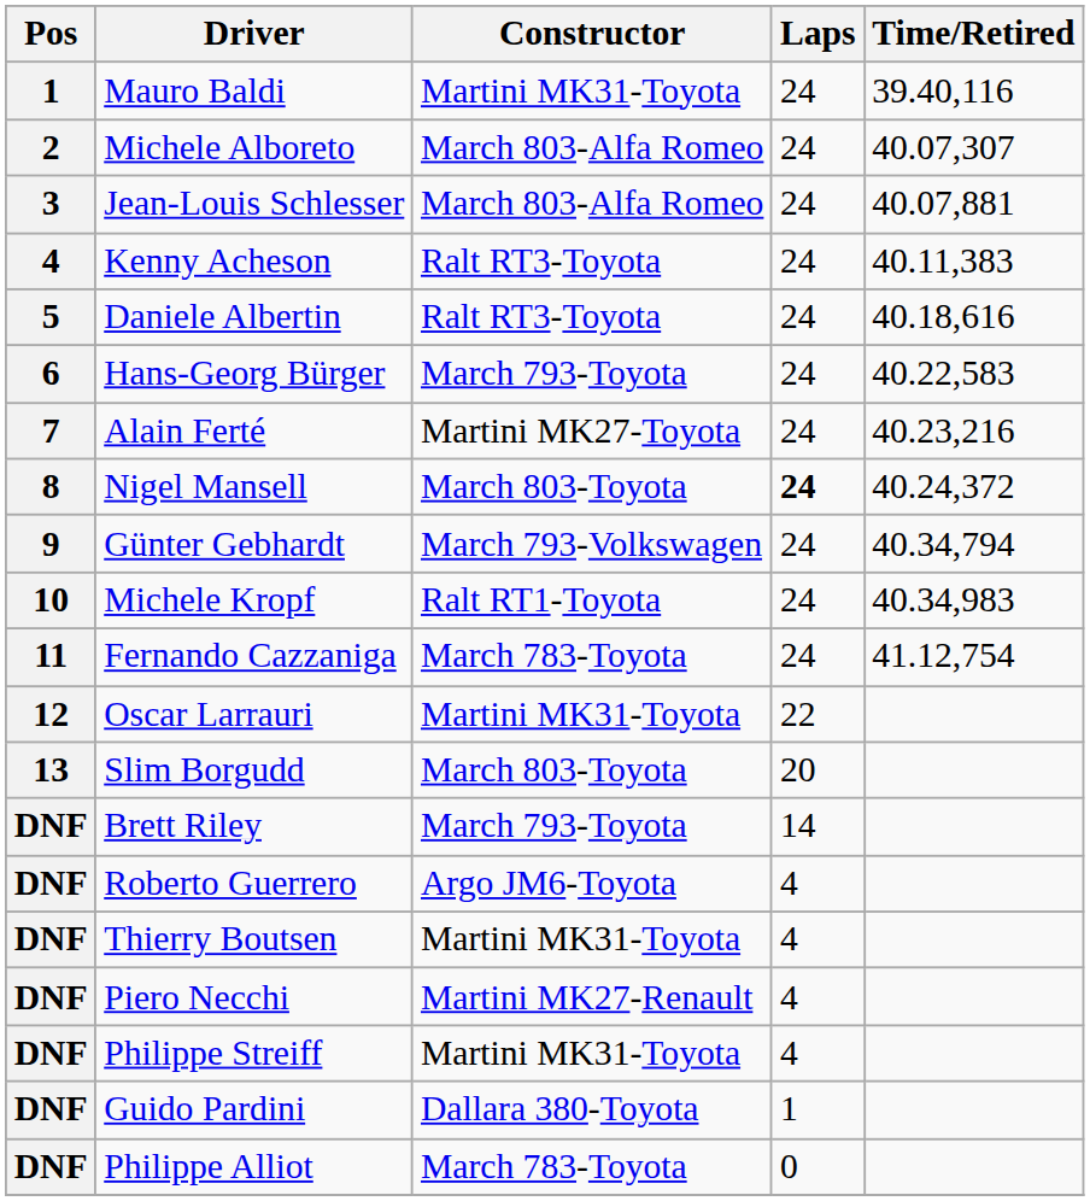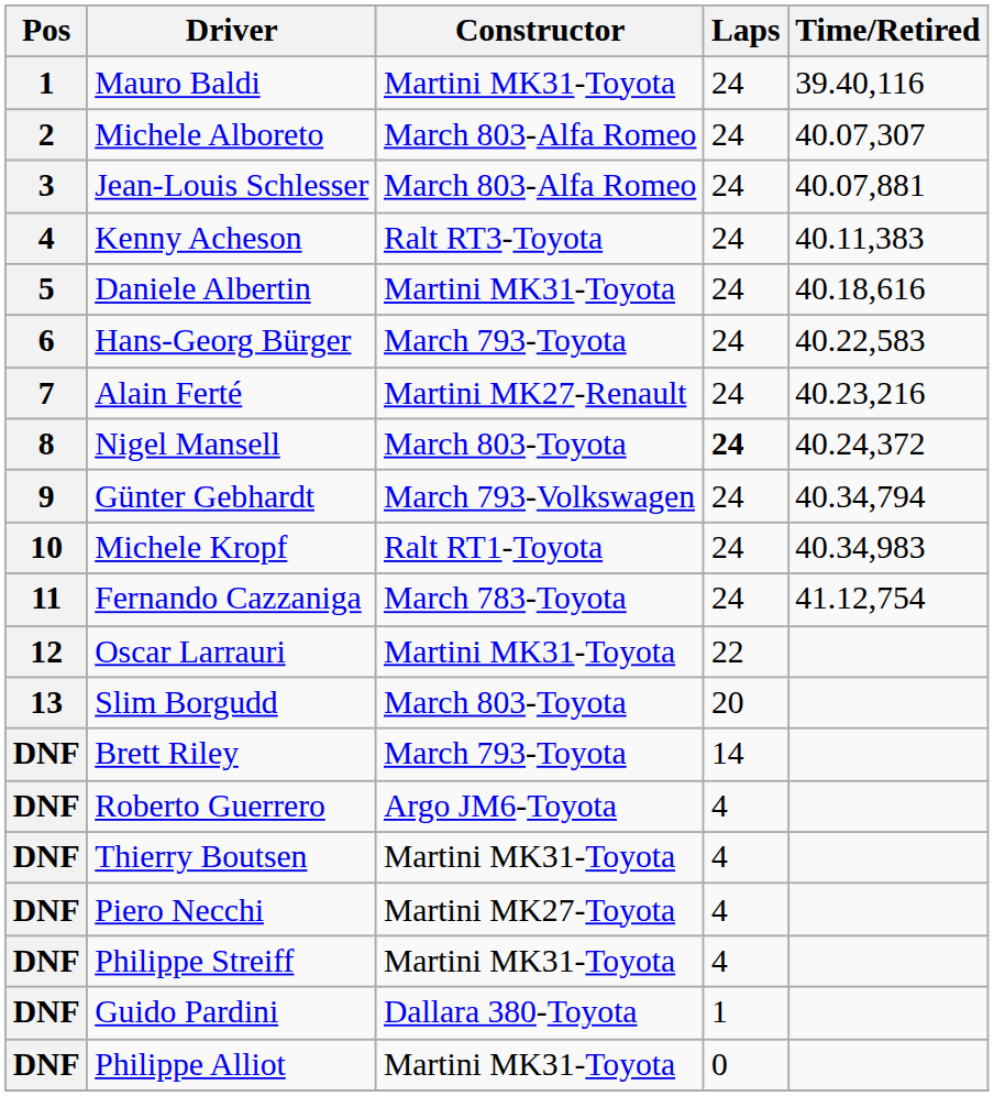Daniele Albertin | Constructor: Ralt RT3-Toyota -> Martini MK31-Toyota
Alain Ferté | Constructor: Martini MK27-Toyota -> Martini MK27-Renault
Piero Necchi | Constructor: Martini MK27-Renault -> Martini MK27-Toyota
Philippe Alliot | Constructor: March 783-Toyota -> Martini MK31-Toyota
